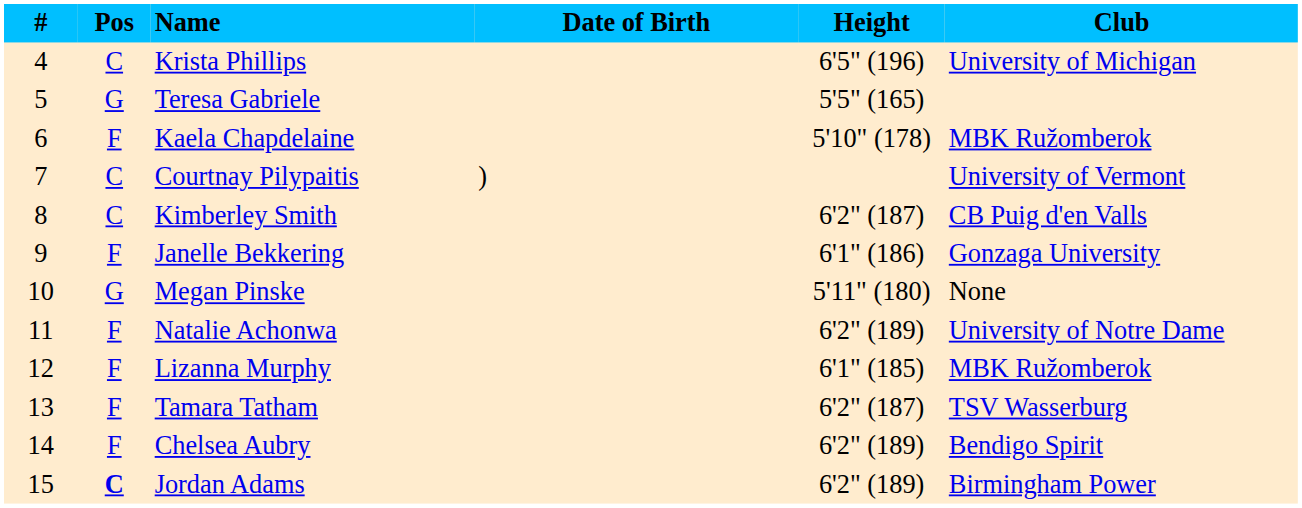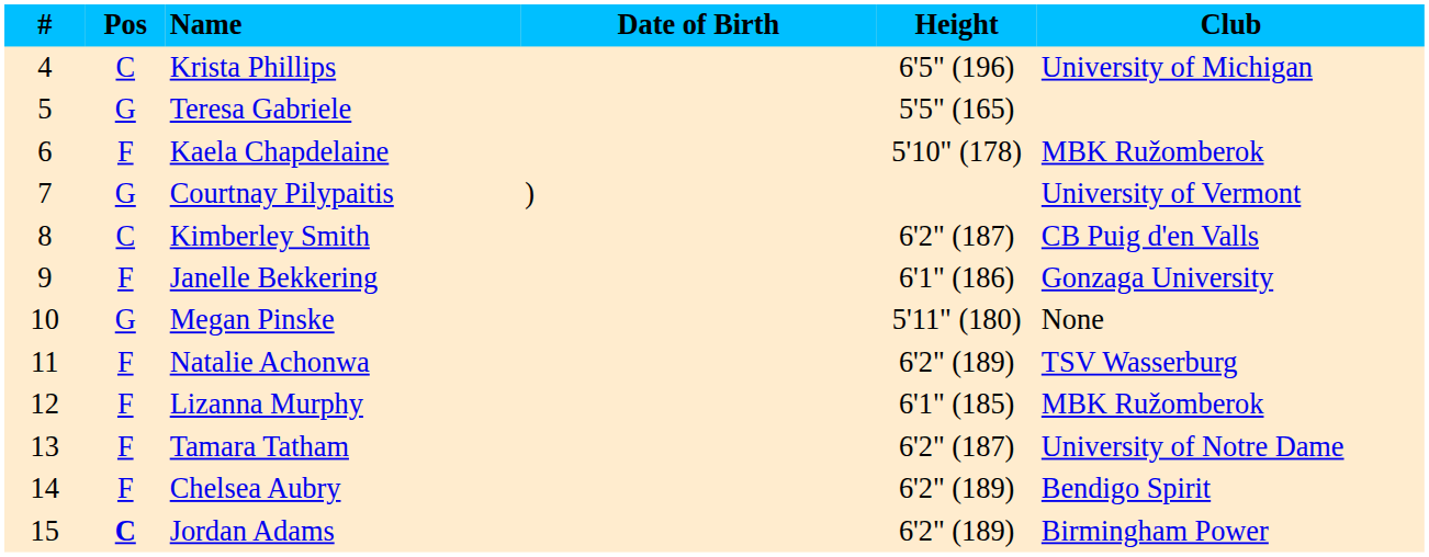Courtnay Pilypaitis | Pos: C -> G
Natalie Achonwa | Club: University of Notre Dame -> TSV Wasserburg
Tamara Tatham | Club: TSV Wasserburg -> University of Notre Dame
